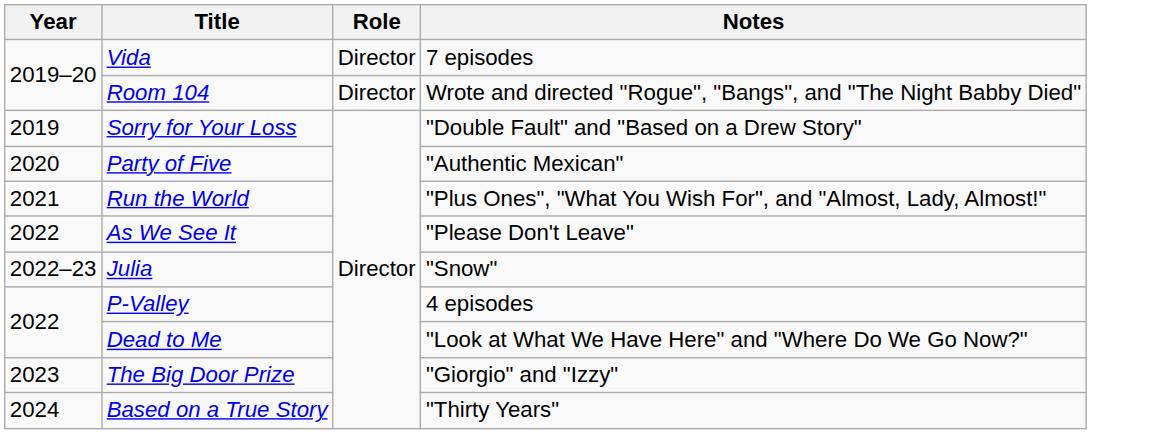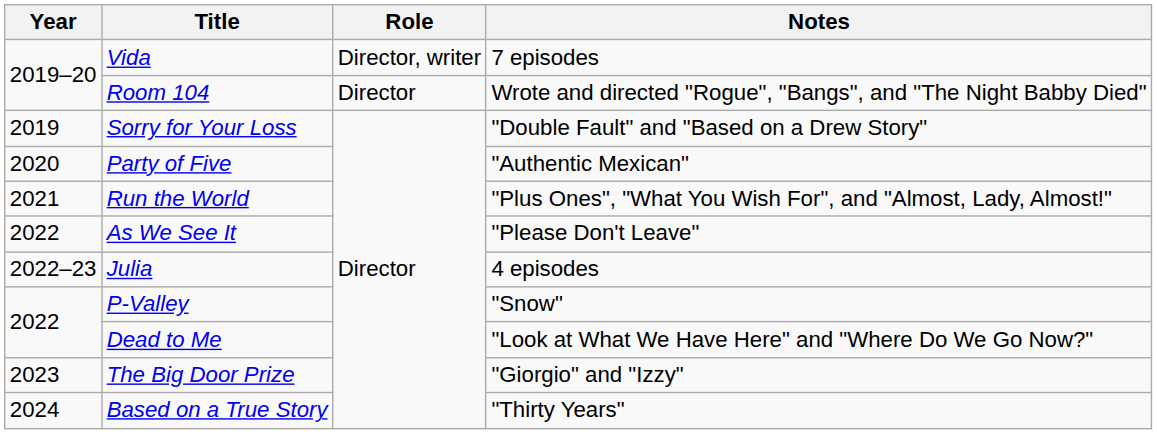Vida | Role: Director -> Director, writer
Julia | Notes: "Snow" -> 4 episodes
P-Valley | Notes: 4 episodes -> "Snow"
